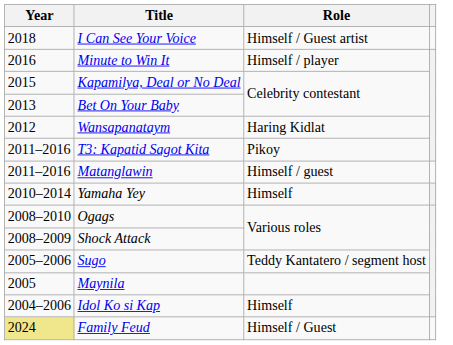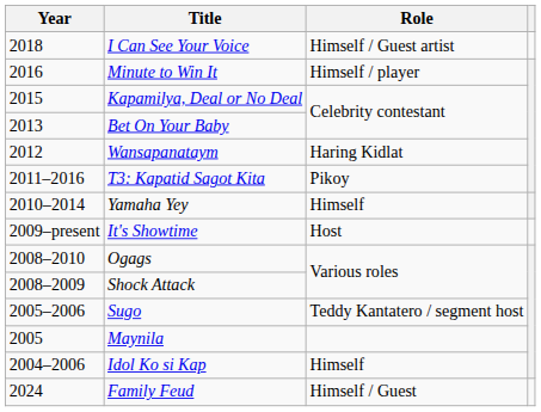- row: 2011–2016 | Matanglawin | Himself / guest
+ row: 2009–present | It's Showtime | Host
Family Feud | Year: khaki background -> no background
